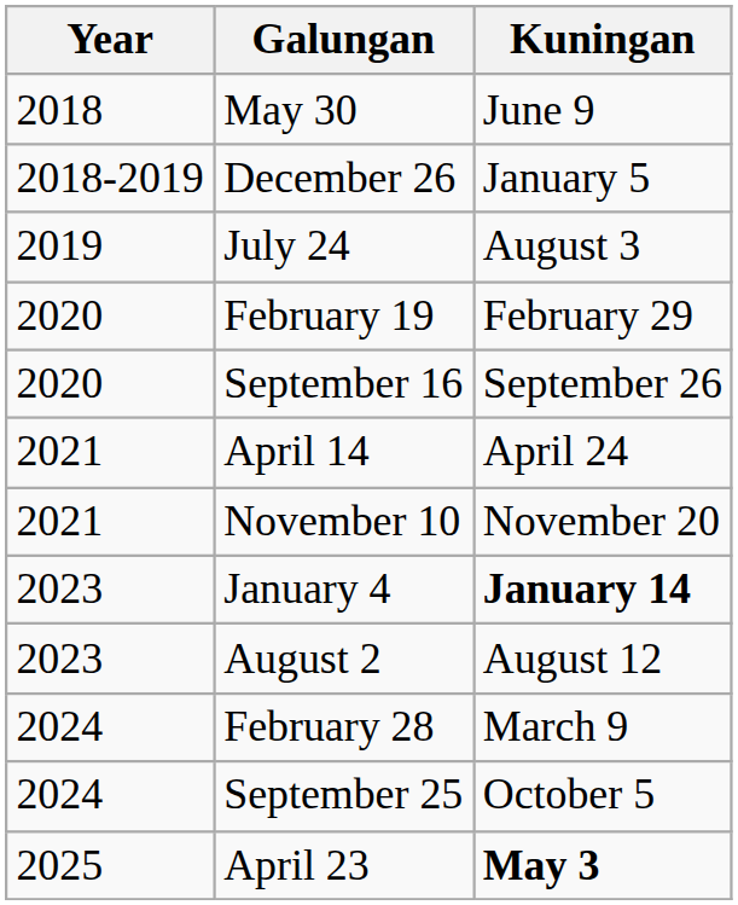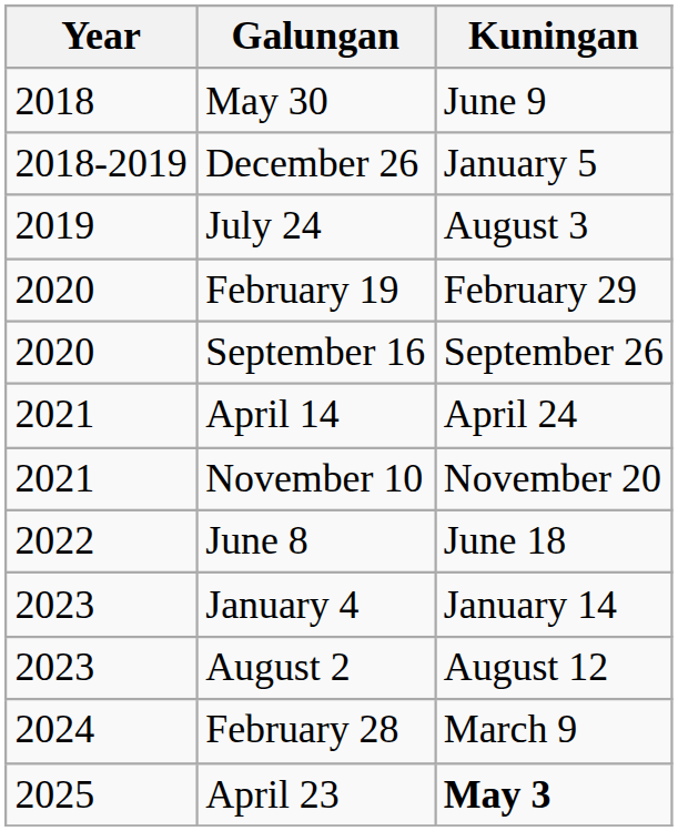+ row: 2022 | June 8 | June 18
January 4 | Kuningan: bold -> normal
- row: 2024 | September 25 | October 5
